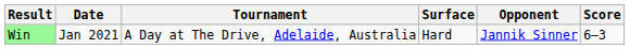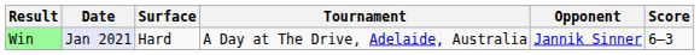columns swapped: Tournament <-> Surface
Win | Date: no background -> lavender background
